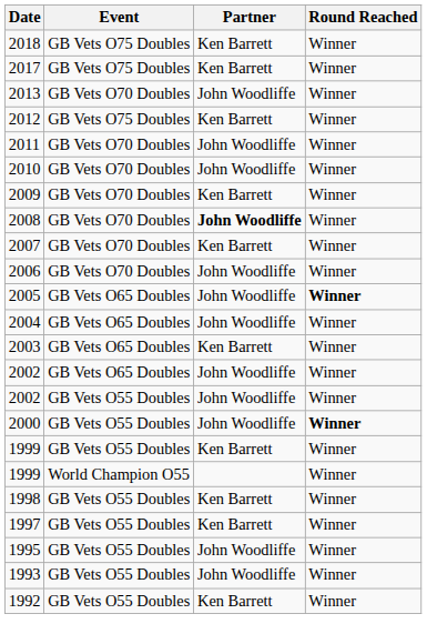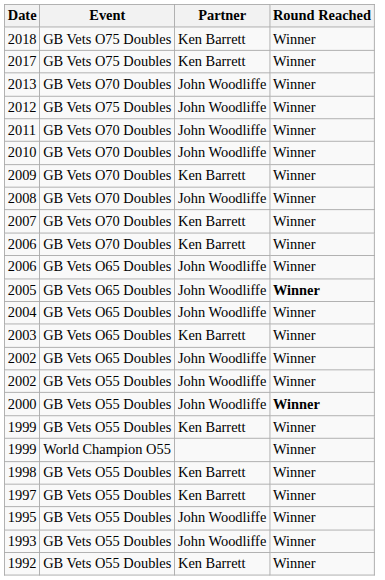2012 | Partner: Ken Barrett -> John Woodliffe
2008 | Partner: bold -> normal
2006 / GB Vets O70 Doubles | Partner: John Woodliffe -> Ken Barrett
+ row: 2006 | GB Vets O65 Doubles | John Woodliffe | Winner
